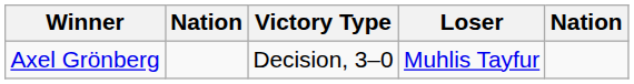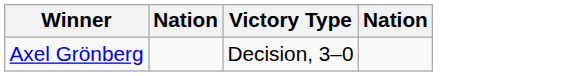- column: Loser | Muhlis Tayfur
